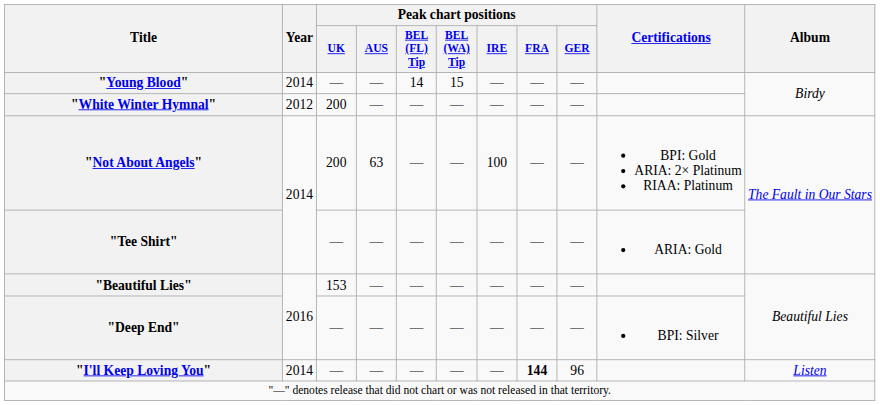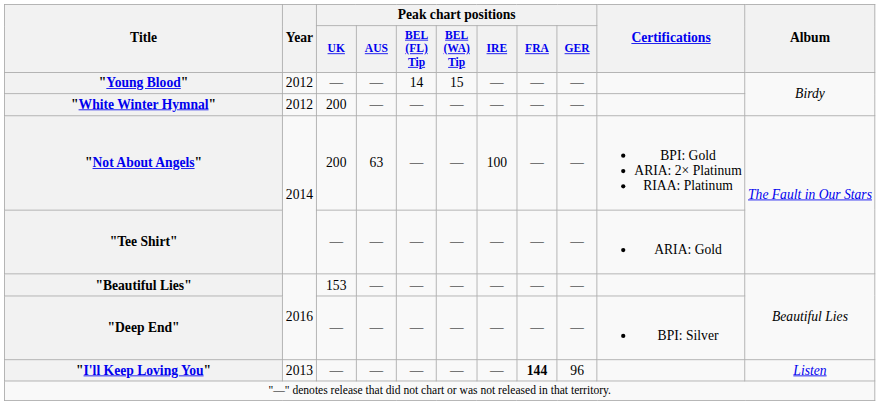"Young Blood" | Year: 2014 -> 2012
"I'll Keep Loving You" | Year: 2014 -> 2013
